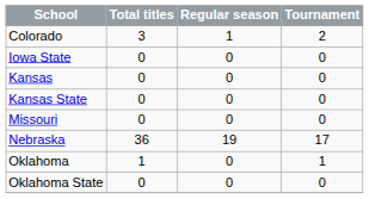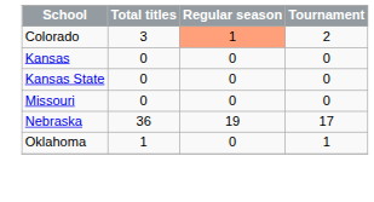Colorado | Regular season: no background -> lightsalmon background
- row: Iowa State | 0 | 0 | 0
- row: Oklahoma State | 0 | 0 | 0
